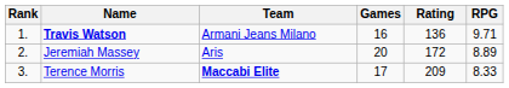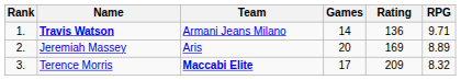Travis Watson | Games: 16 -> 14
Jeremiah Massey | Rating: 172 -> 169
Terence Morris | RPG: 8.33 -> 8.32
